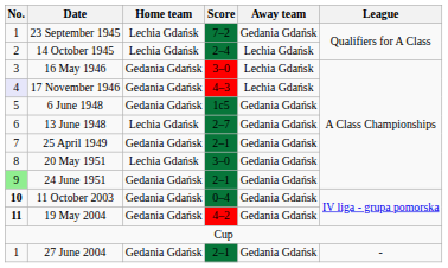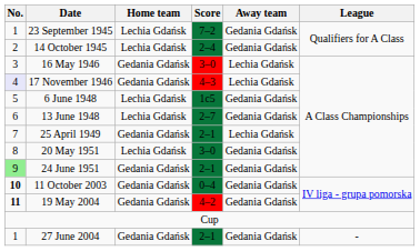14 October 1945 | Away team: Lechia Gdańsk -> Gedania Gdańsk
6 June 1948 | Home team: Gedania Gdańsk -> Lechia Gdańsk
25 April 1949 | Away team: Gedania Gdańsk -> Lechia Gdańsk
